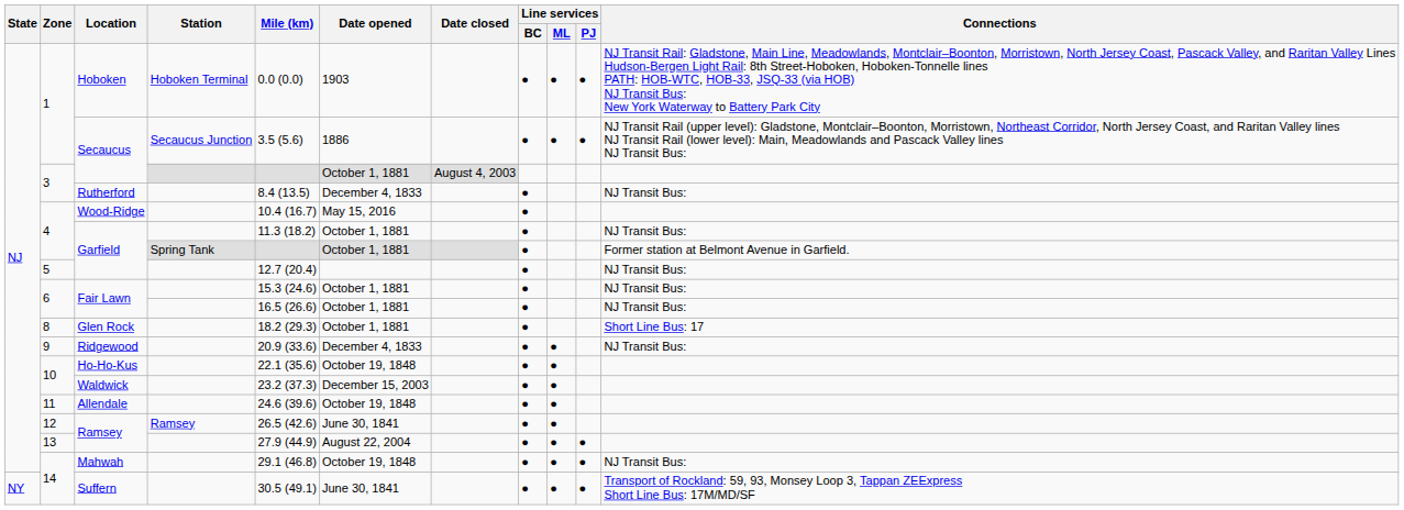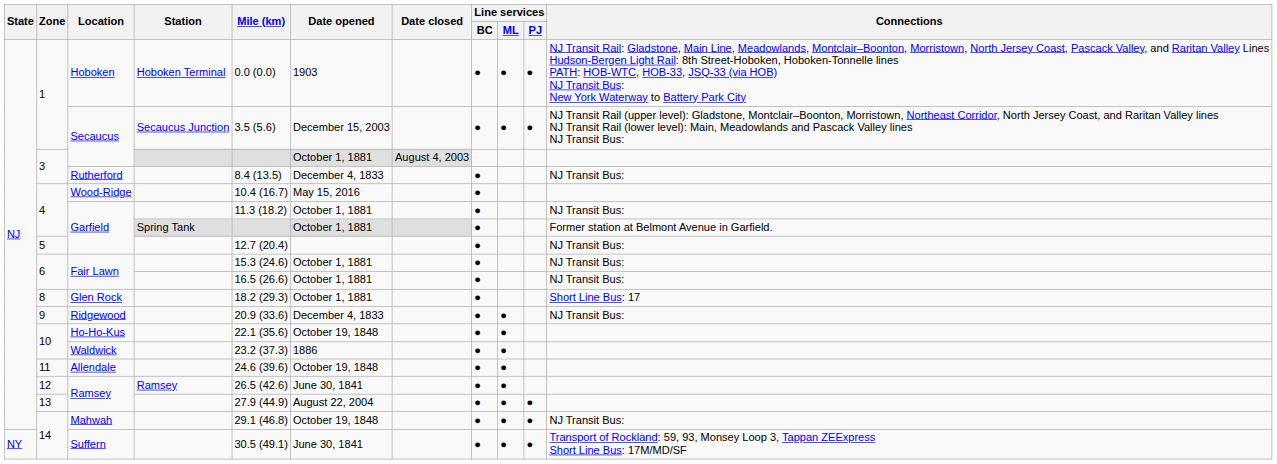1 / Secaucus | Date opened: 1886 -> December 15, 2003
Waldwick | Date opened: December 15, 2003 -> 1886
